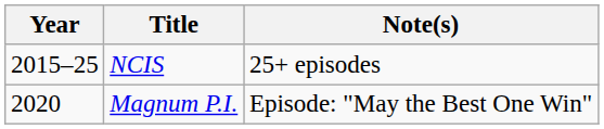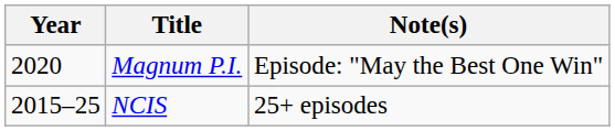rows swapped: NCIS <-> Magnum P.I.
